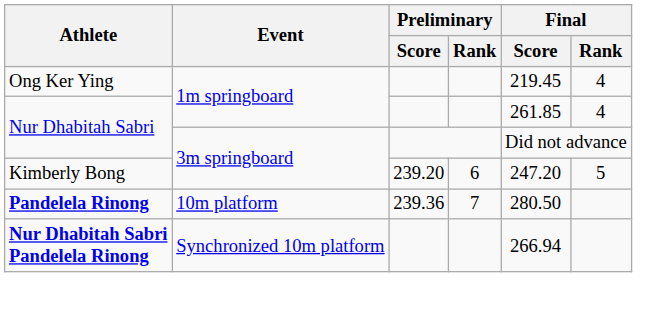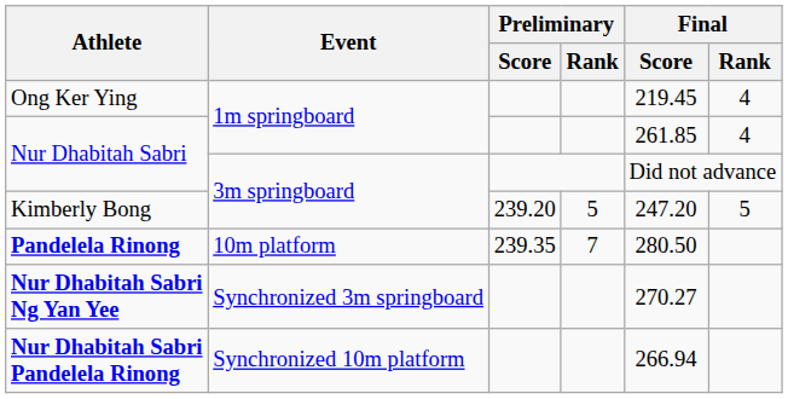Kimberly Bong | Preliminary / Rank: 6 -> 5
Pandelela Rinong | Preliminary / Score: 239.36 -> 239.35
+ row: Nur Dhabitah Sabri Ng Yan Yee | Synchronized 3m springboard | 270.27
